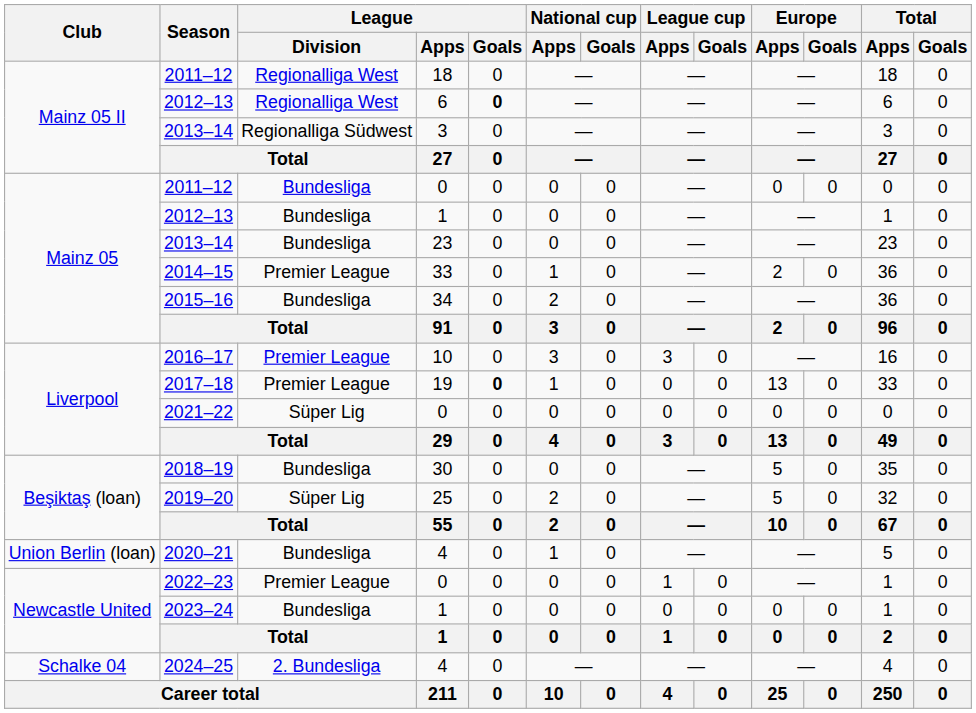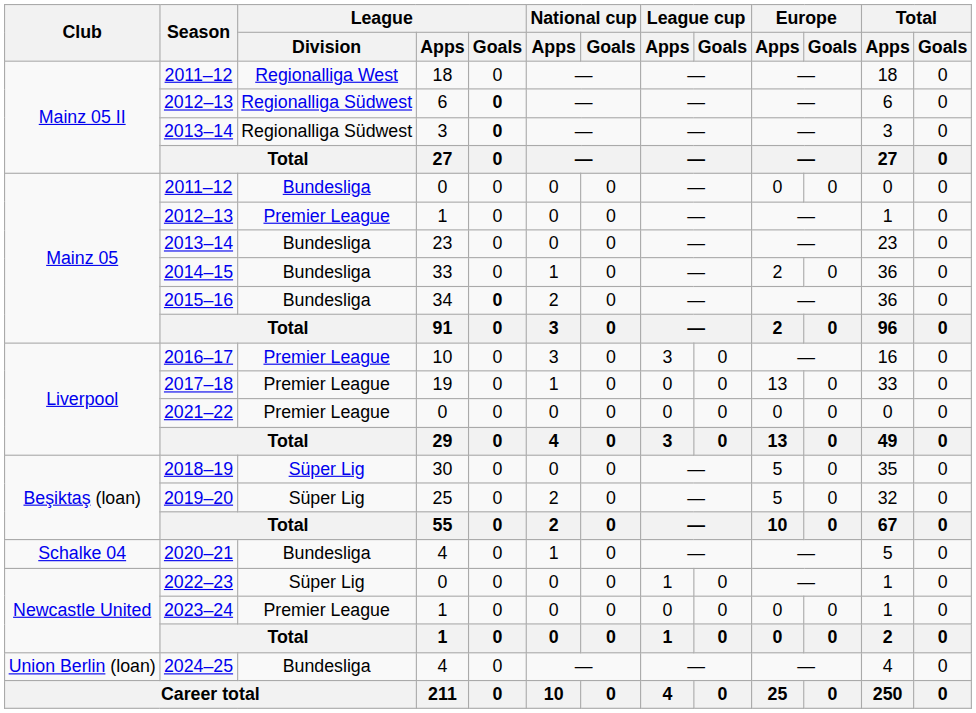2012–13 / 6 | League / Division: Regionalliga West -> Regionalliga Südwest
2013–14 / 3 | League / Goals: normal -> bold
2012–13 / 1 | League / Division: Bundesliga -> Premier League
2014–15 | League / Division: Premier League -> Bundesliga
2015–16 | League / Goals: normal -> bold
2017–18 | League / Goals: bold -> normal
2021–22 | League / Division: Süper Lig -> Premier League
2018–19 | League / Division: Bundesliga -> Süper Lig
2020–21 | Club: Union Berlin (loan) -> Schalke 04
2022–23 | League / Division: Premier League -> Süper Lig
2023–24 | League / Division: Bundesliga -> Premier League
2024–25 | Club: Schalke 04 -> Union Berlin (loan)
2024–25 | League / Division: 2. Bundesliga -> Bundesliga
